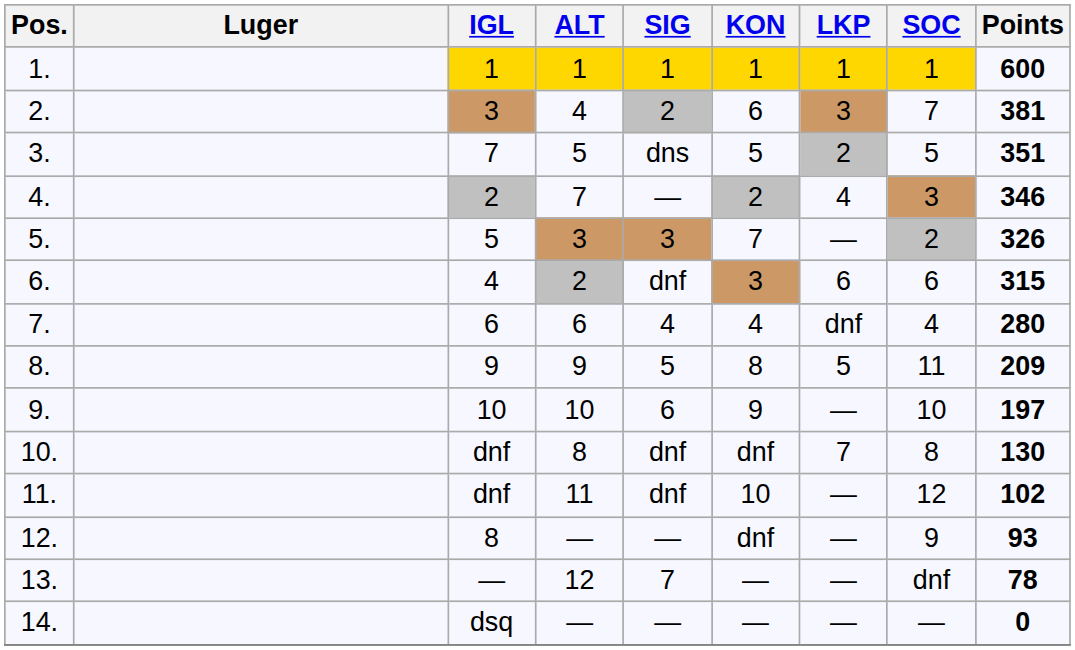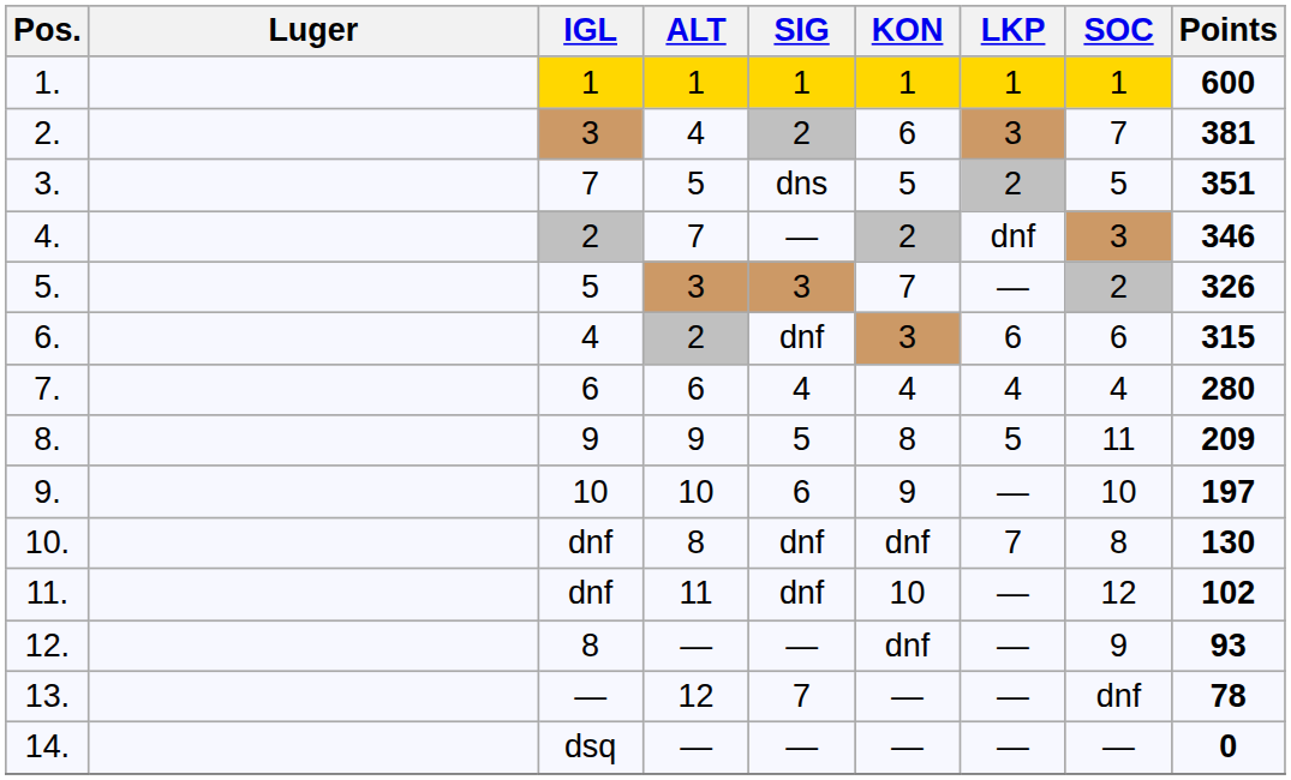4. | LKP: 4 -> dnf
7. | LKP: dnf -> 4
